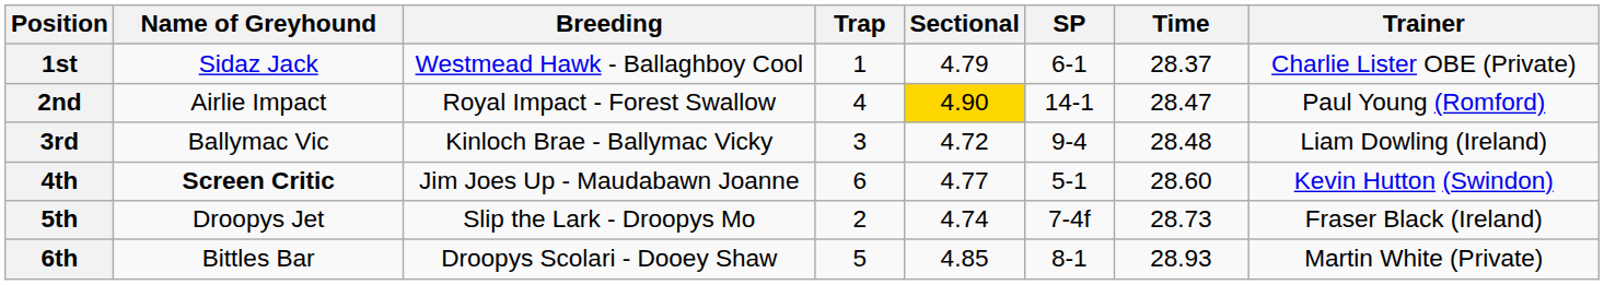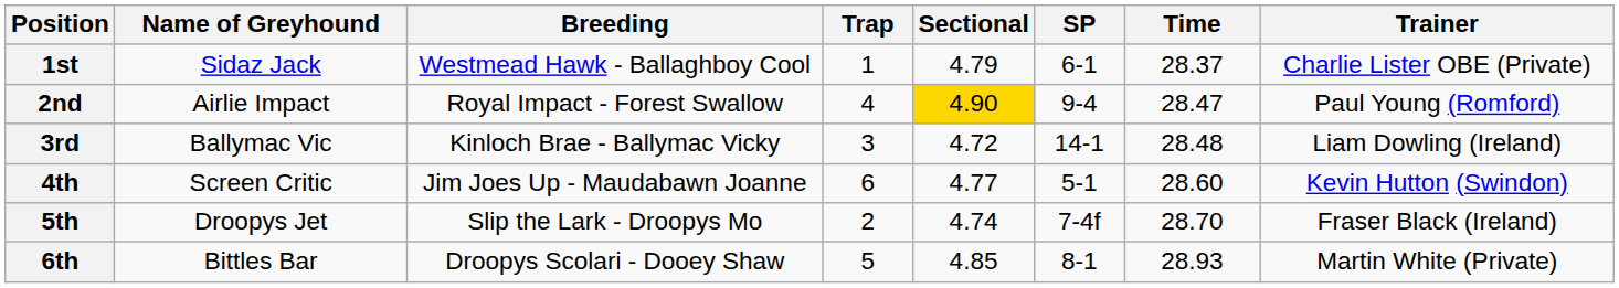2nd | SP: 14-1 -> 9-4
3rd | SP: 9-4 -> 14-1
4th | Name of Greyhound: bold -> normal
5th | Time: 28.73 -> 28.70
